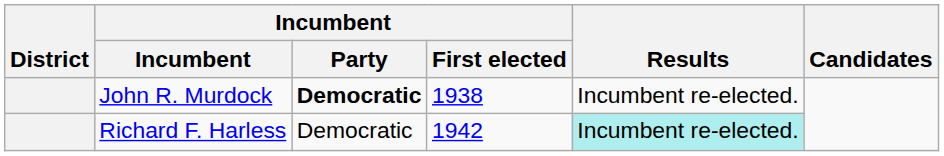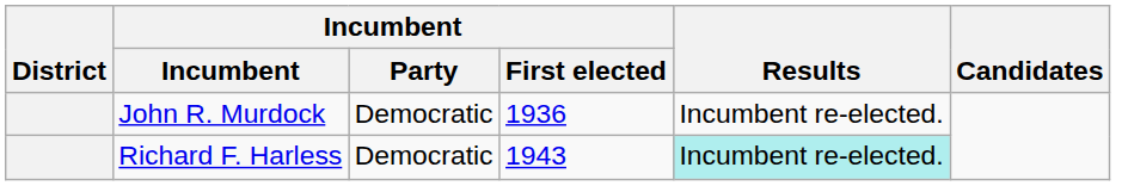John R. Murdock | Incumbent / Party: bold -> normal
John R. Murdock | Incumbent / First elected: 1938 -> 1936
Richard F. Harless | Incumbent / First elected: 1942 -> 1943
